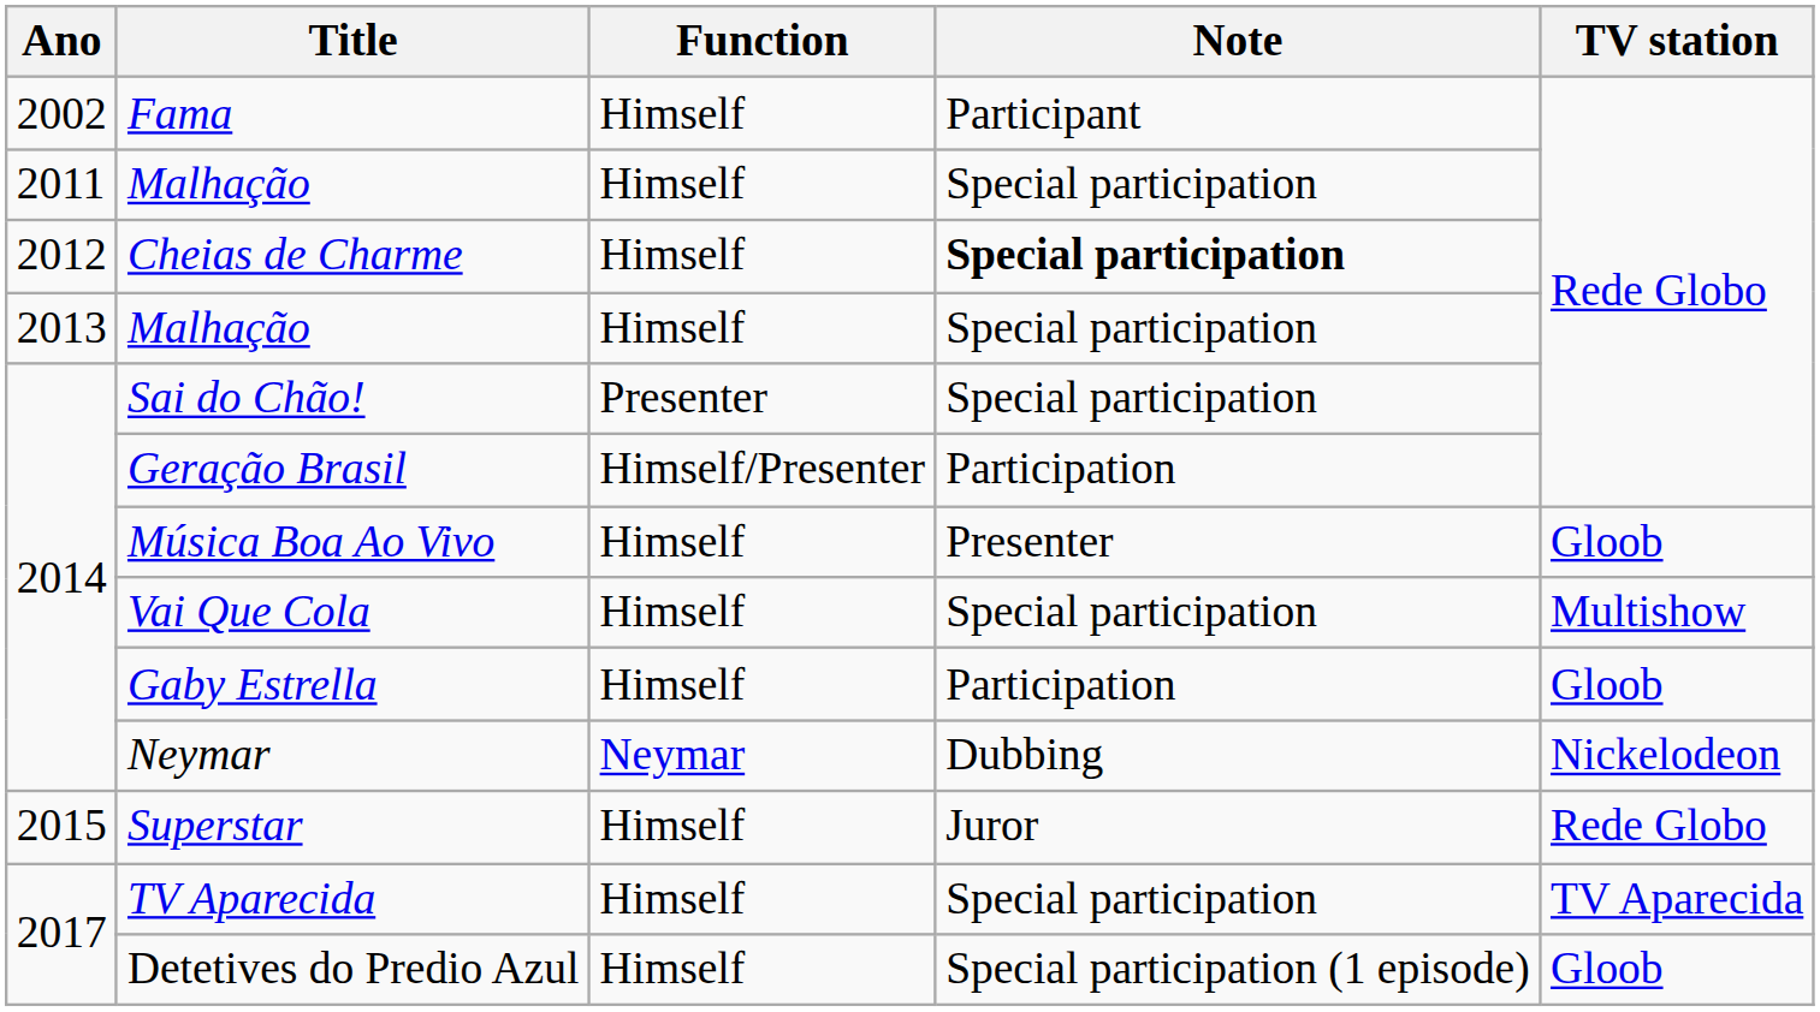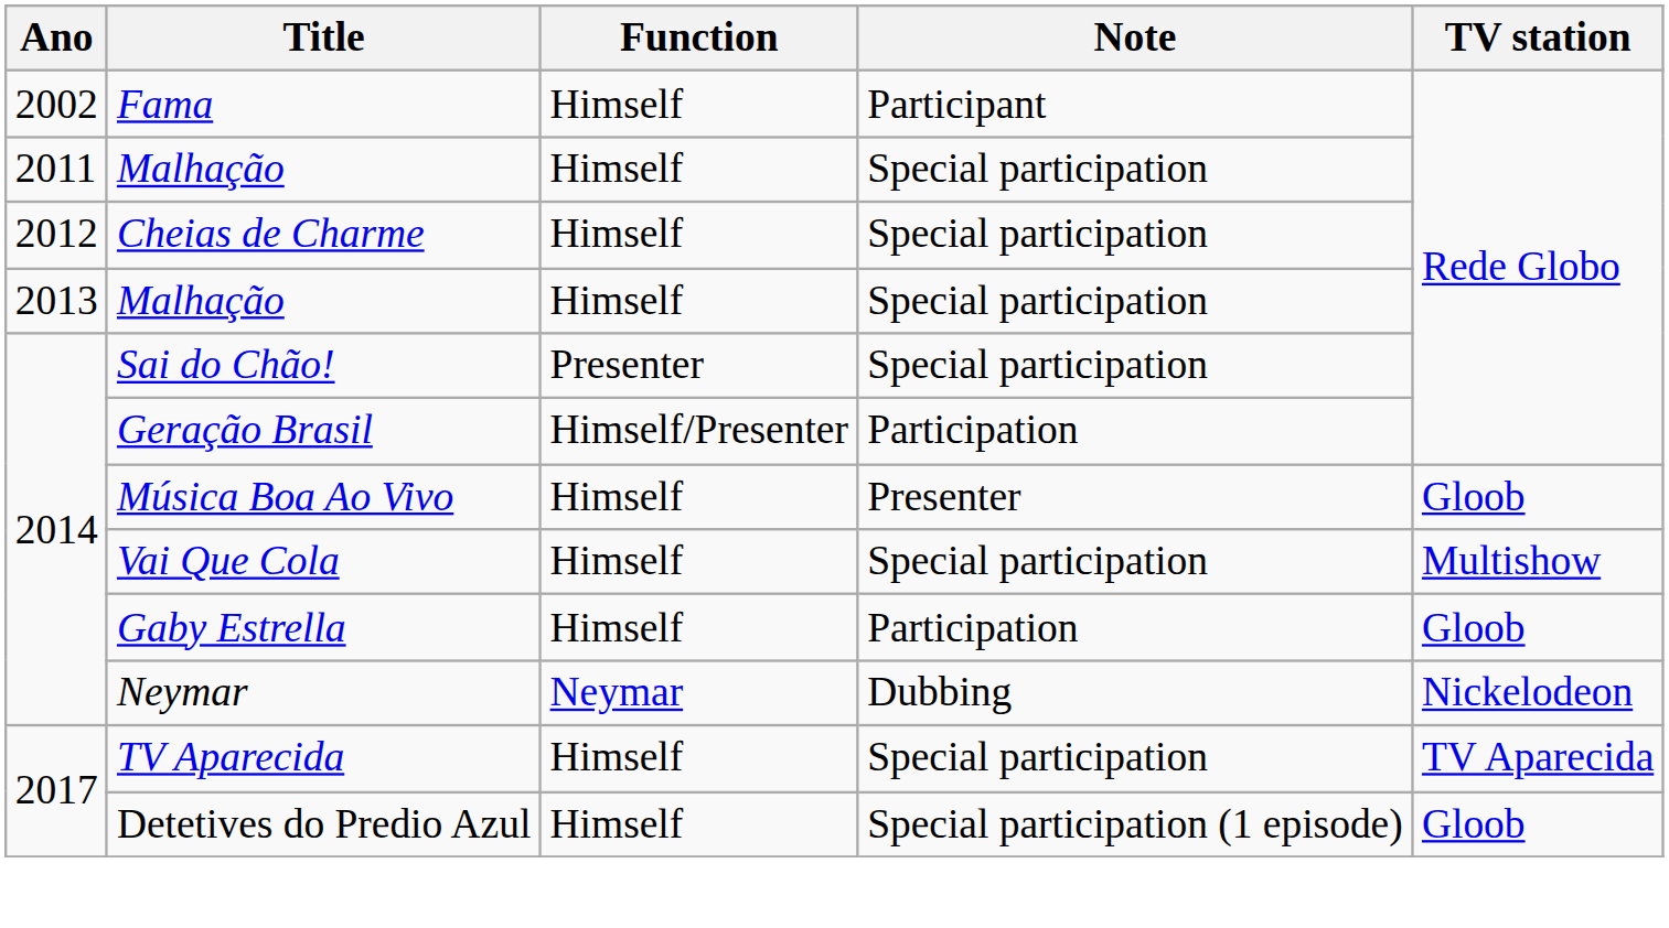Cheias de Charme | Note: bold -> normal
- row: 2015 | Superstar | Himself | Juror | Rede Globo
